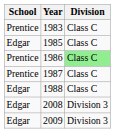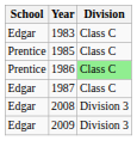1983 | School: Prentice -> Edgar
1985 | School: Edgar -> Prentice
1987 | School: Prentice -> Edgar
- row: Edgar | 1988 | Class C
